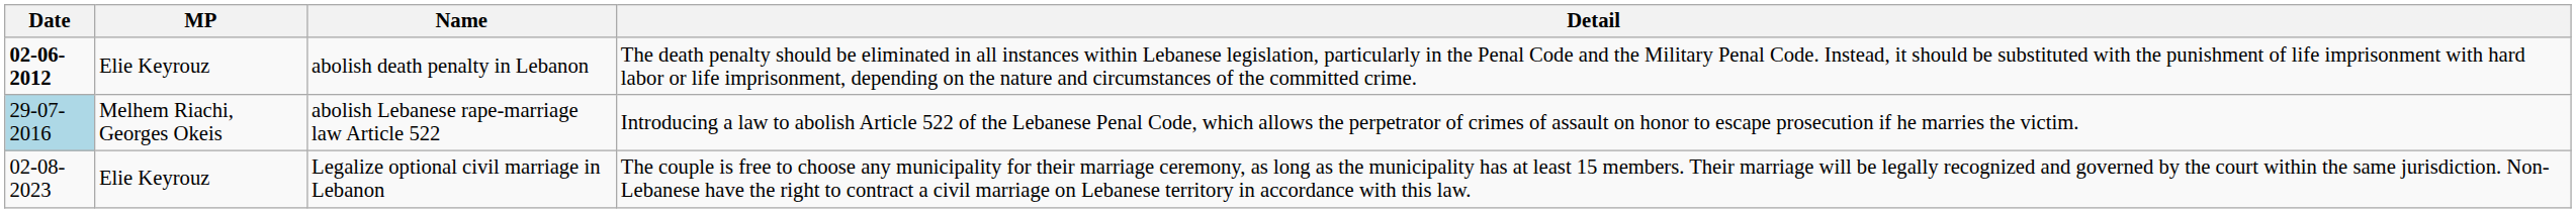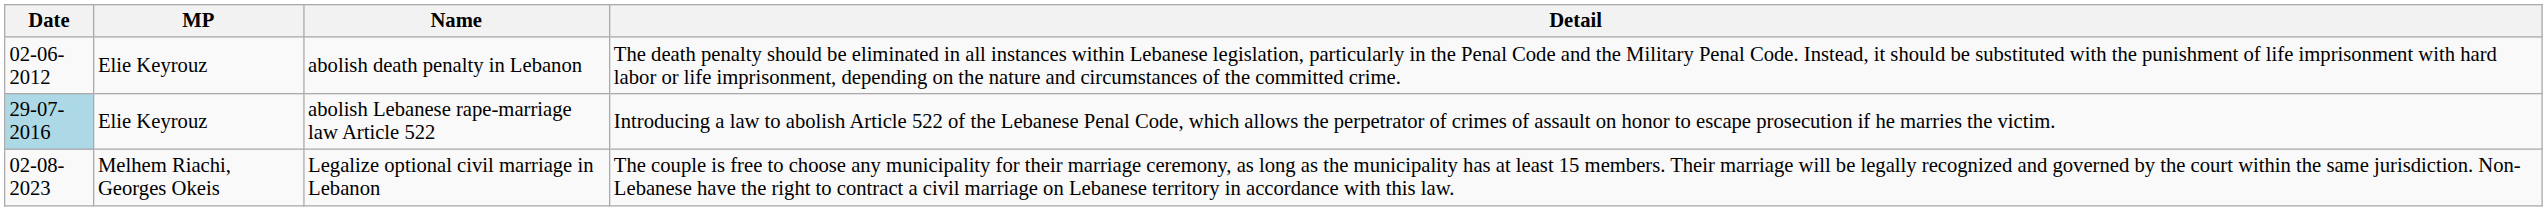abolish death penalty in Lebanon | Date: bold -> normal
abolish Lebanese rape-marriage law Article 522 | MP: Melhem Riachi, Georges Okeis -> Elie Keyrouz
Legalize optional civil marriage in Lebanon | MP: Elie Keyrouz -> Melhem Riachi, Georges Okeis
